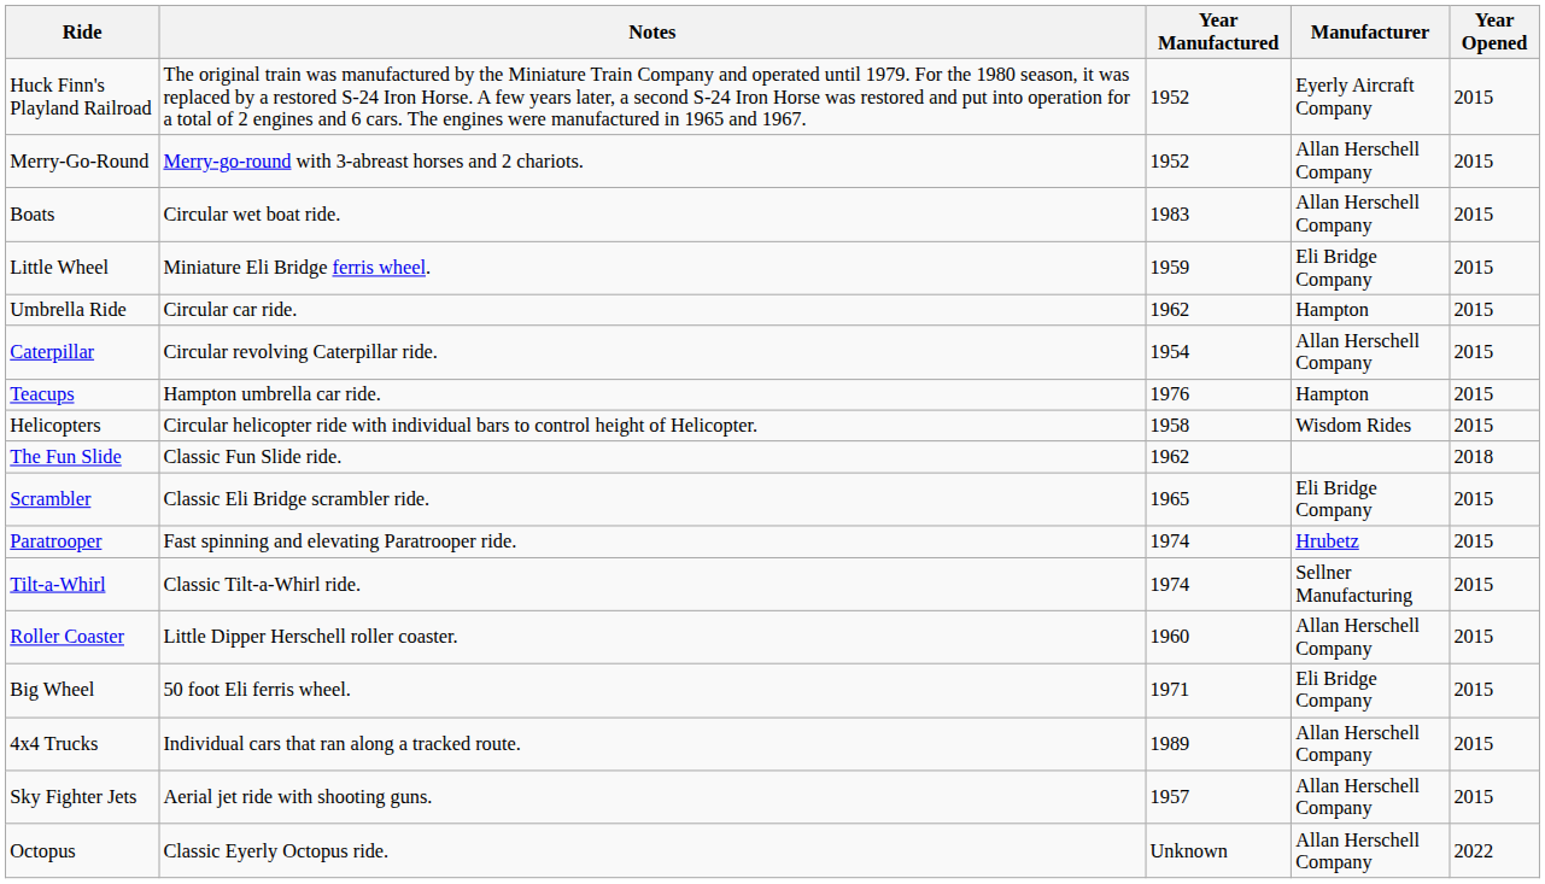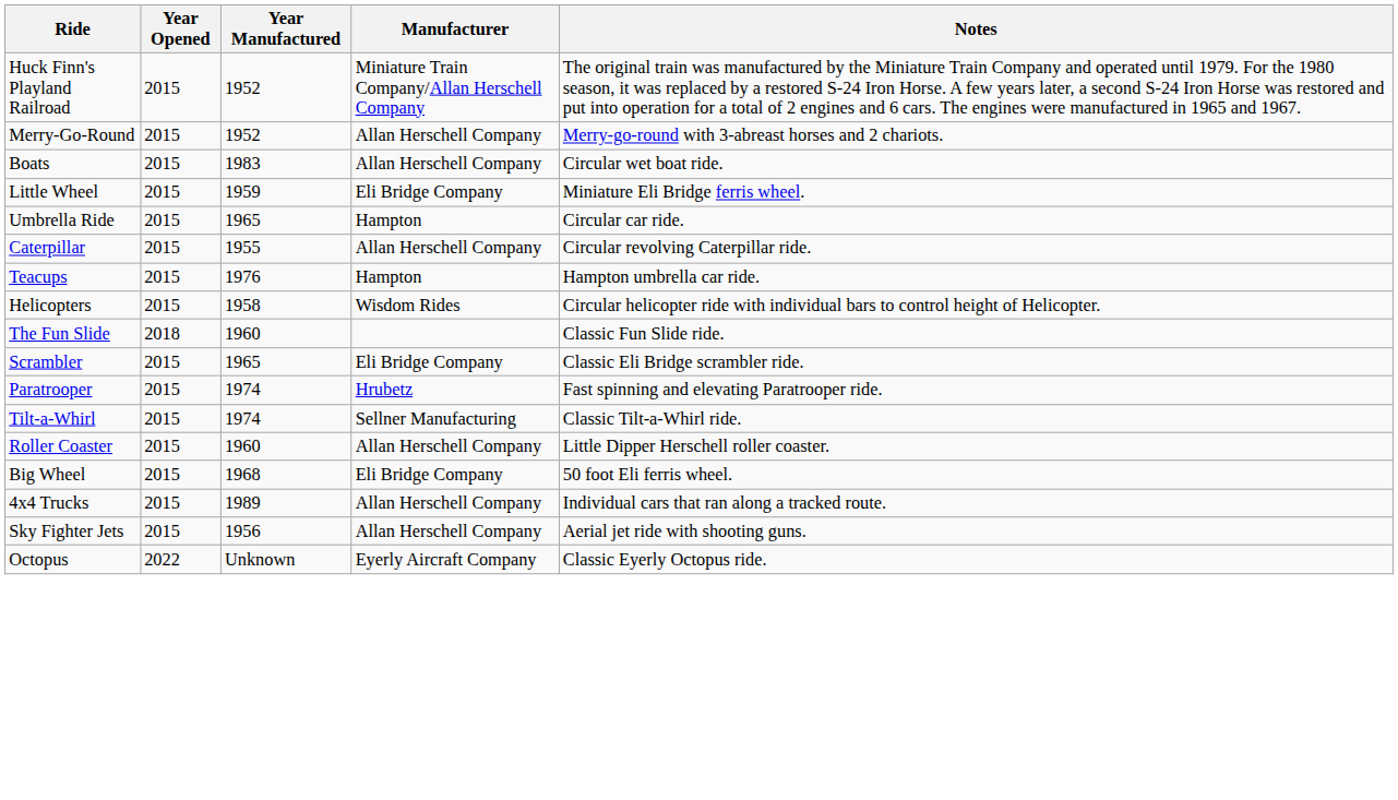columns swapped: Year Opened <-> Notes
Huck Finn's Playland Railroad | Manufacturer: Eyerly Aircraft Company -> Miniature Train Company/Allan Herschell Company
Umbrella Ride | Year Manufactured: 1962 -> 1965
Caterpillar | Year Manufactured: 1954 -> 1955
The Fun Slide | Year Manufactured: 1962 -> 1960
Big Wheel | Year Manufactured: 1971 -> 1968
Sky Fighter Jets | Year Manufactured: 1957 -> 1956
Octopus | Manufacturer: Allan Herschell Company -> Eyerly Aircraft Company
